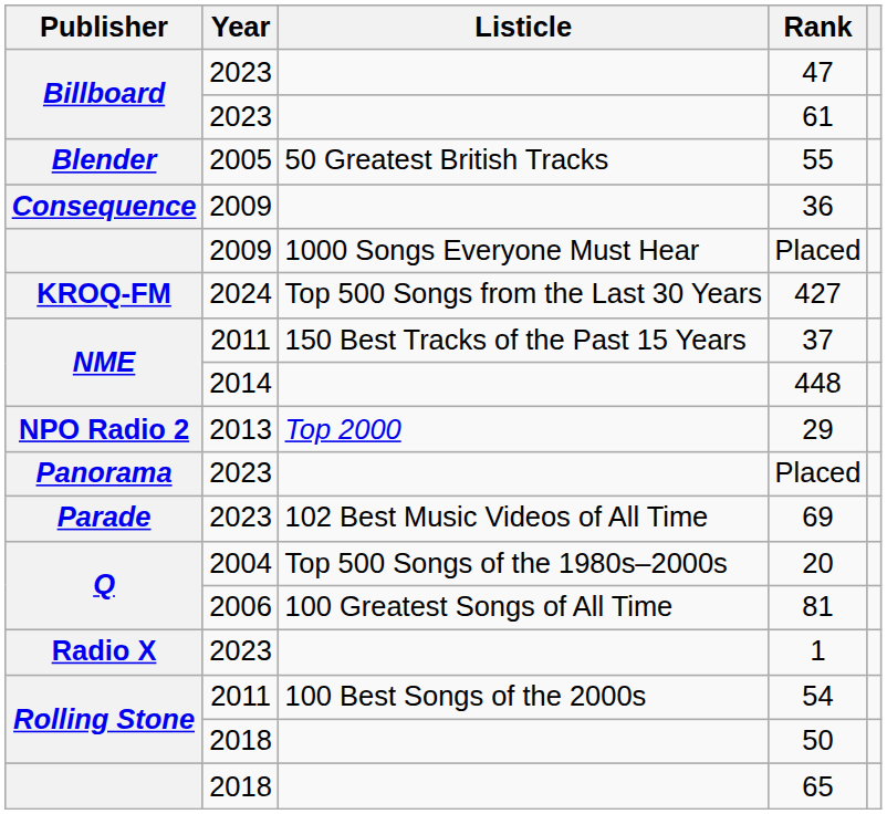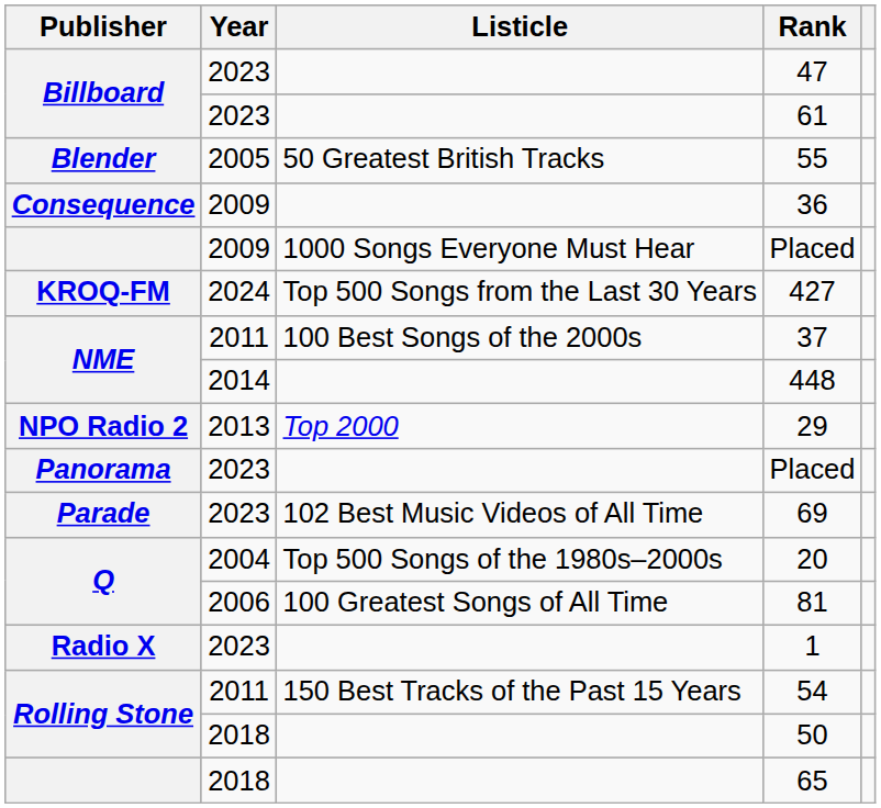37 | Listicle: 150 Best Tracks of the Past 15 Years -> 100 Best Songs of the 2000s
54 | Listicle: 100 Best Songs of the 2000s -> 150 Best Tracks of the Past 15 Years
